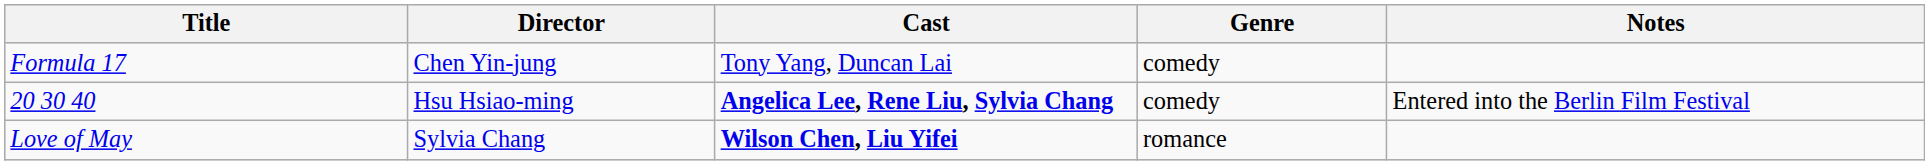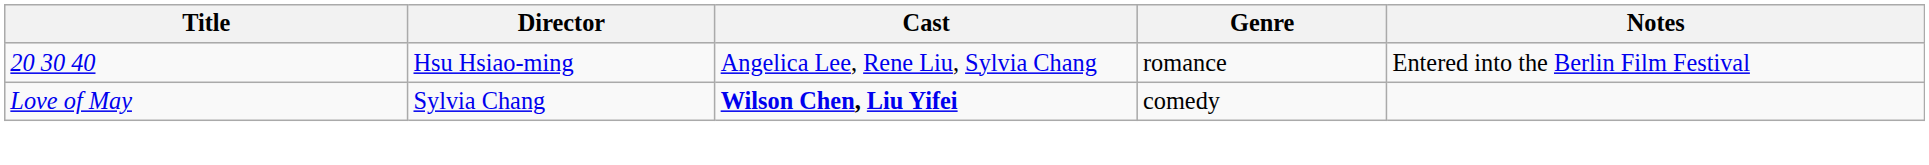- row: Formula 17 | Chen Yin-jung | Tony Yang, Duncan Lai | comedy
20 30 40 | Cast: bold -> normal
20 30 40 | Genre: comedy -> romance
Love of May | Genre: romance -> comedy
